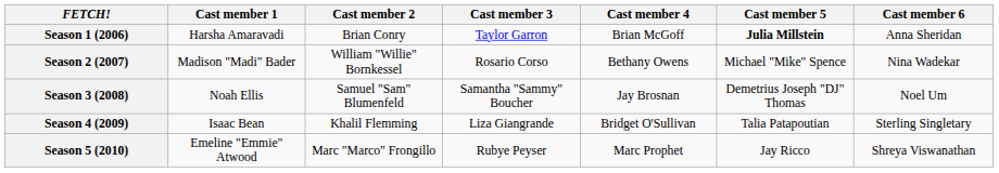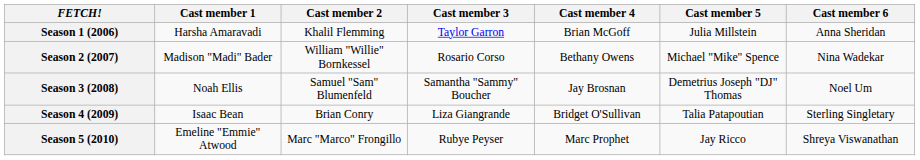Season 1 (2006) | Cast member 2: Brian Conry -> Khalil Flemming
Season 1 (2006) | Cast member 5: bold -> normal
Season 4 (2009) | Cast member 2: Khalil Flemming -> Brian Conry
